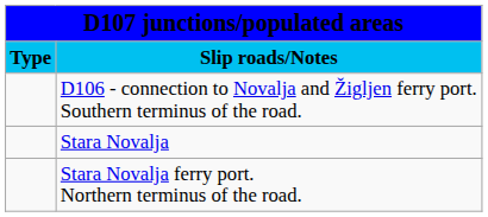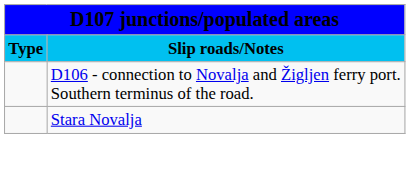- row: Stara Novalja ferry port. Northern terminus of the road.
